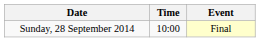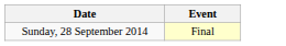- column: Time | 10:00
